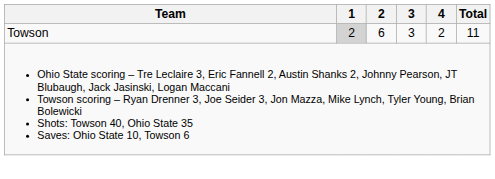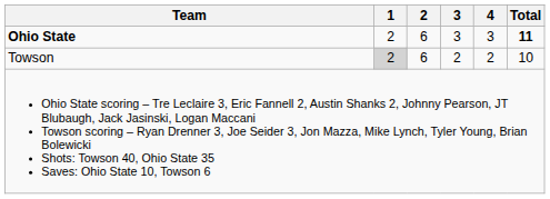+ row: Ohio State | 2 | 6 | 3 | 3 | 11
Towson | 3: 3 -> 2
Towson | Total: 11 -> 10
